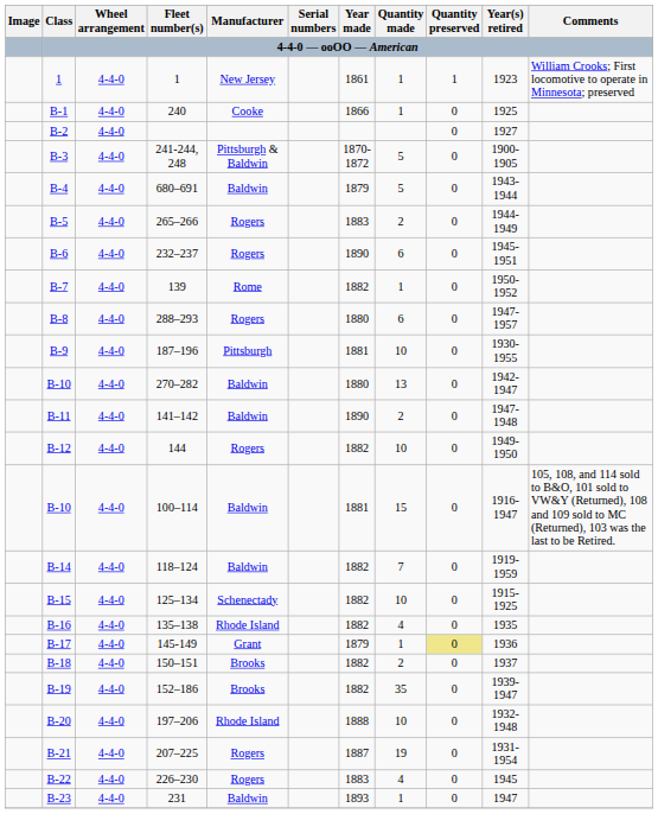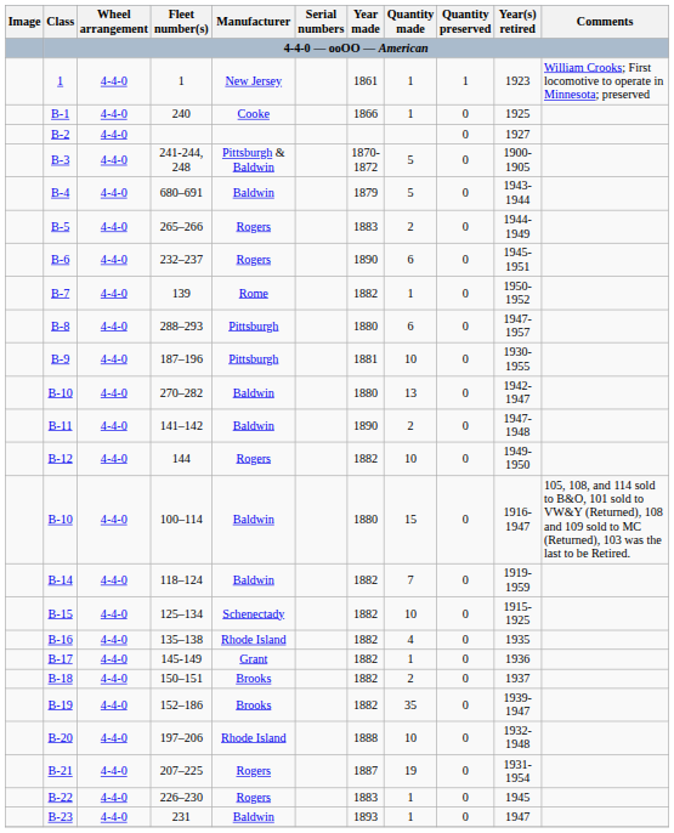288–293 | Manufacturer: Rogers -> Pittsburgh
100–114 | Year made: 1881 -> 1880
145-149 | Year made: 1879 -> 1882
145-149 | Quantity preserved: khaki background -> no background
226–230 | Quantity made: 4 -> 1
